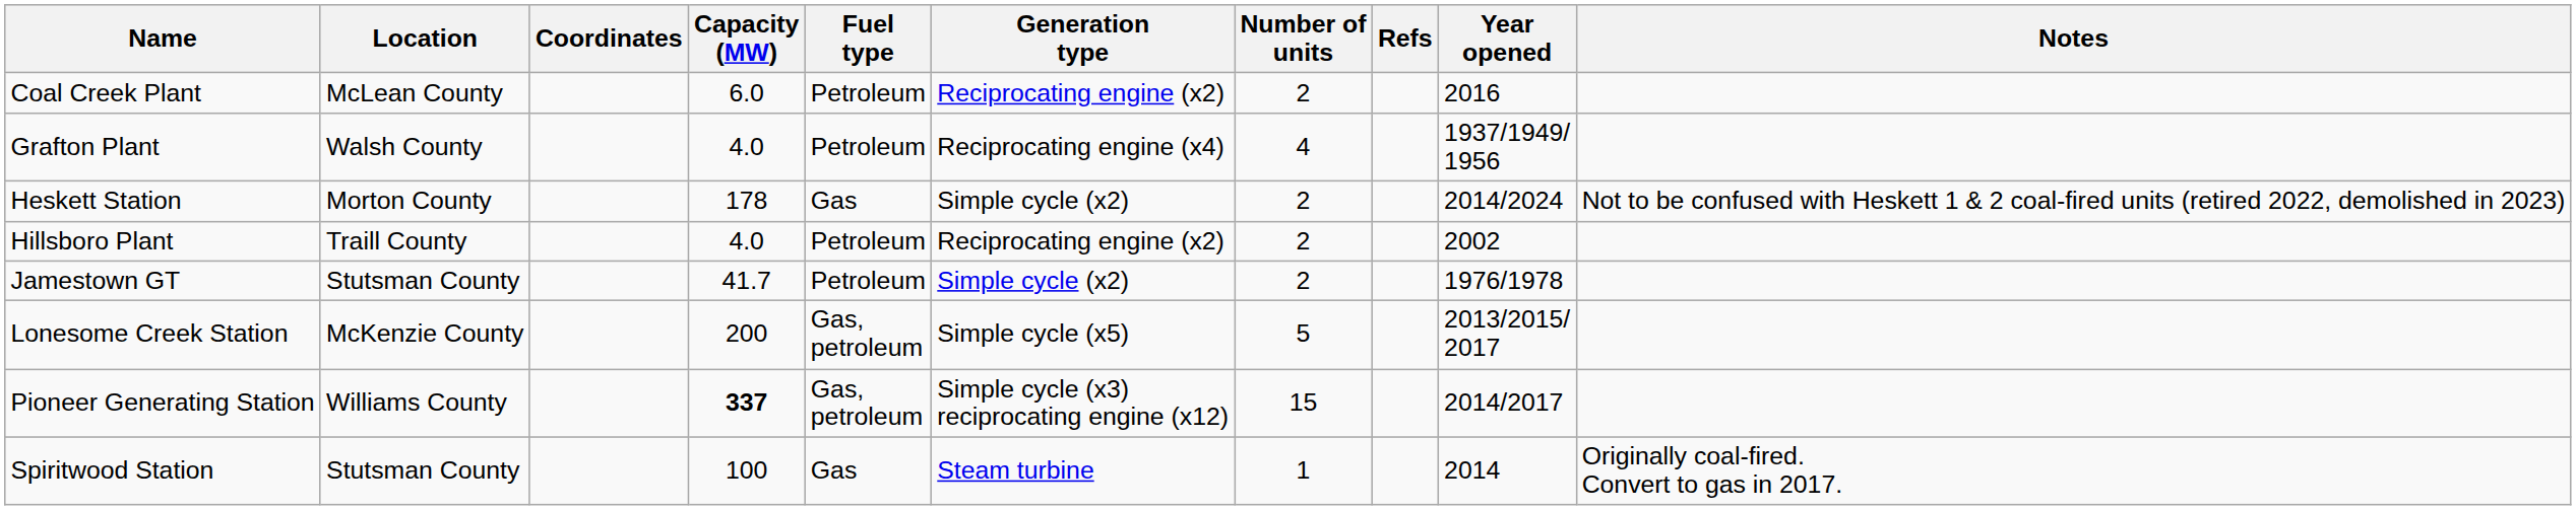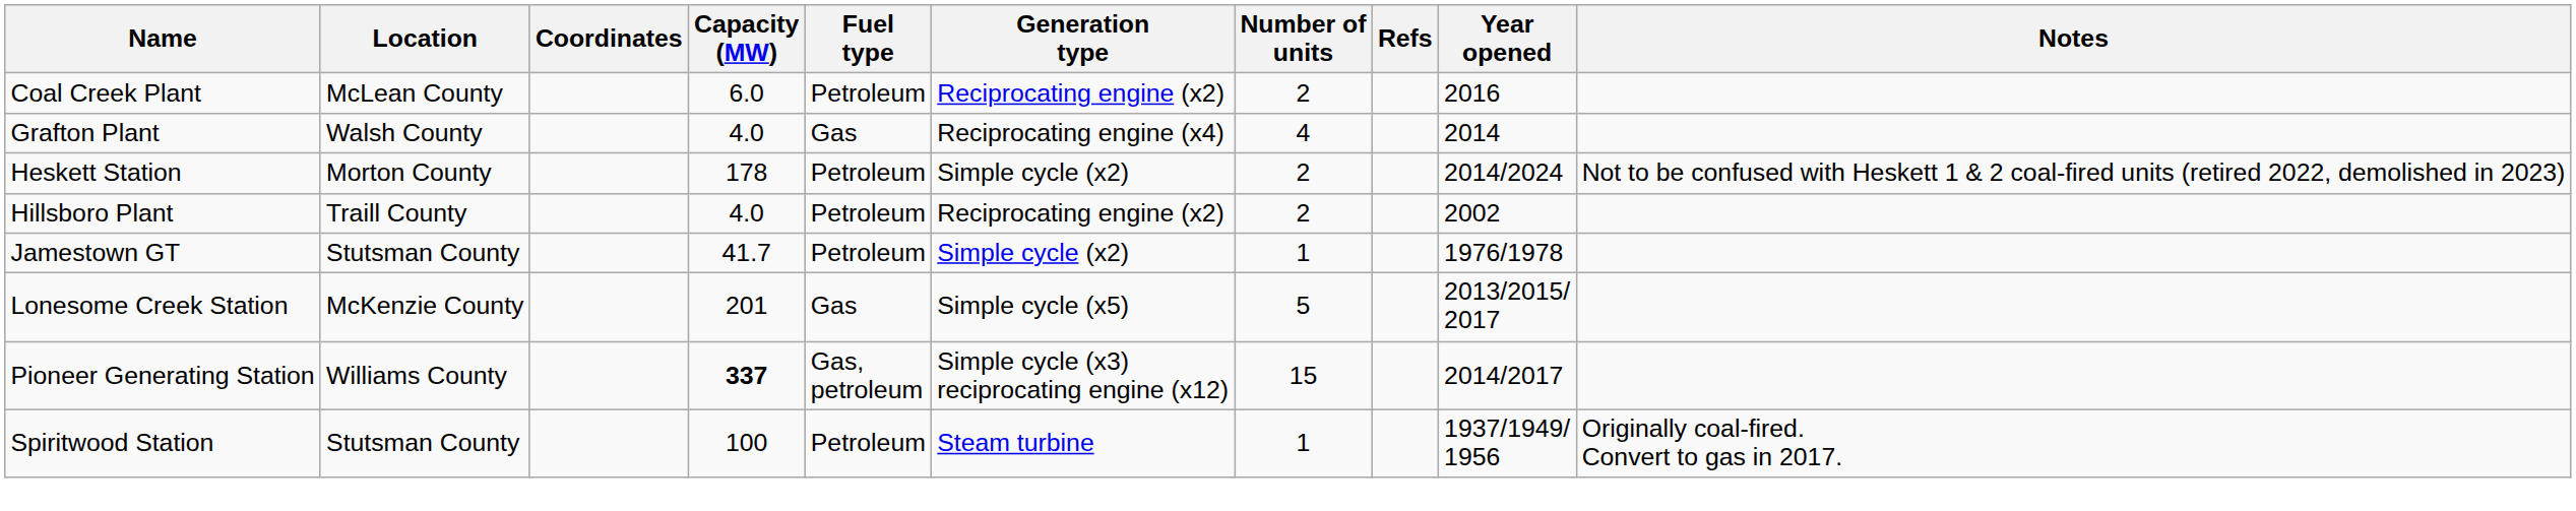Grafton Plant | Fuel type: Petroleum -> Gas
Grafton Plant | Year opened: 1937/1949/ 1956 -> 2014
Heskett Station | Fuel type: Gas -> Petroleum
Jamestown GT | Number of units: 2 -> 1
Lonesome Creek Station | Capacity (MW): 200 -> 201
Lonesome Creek Station | Fuel type: Gas, petroleum -> Gas
Spiritwood Station | Fuel type: Gas -> Petroleum
Spiritwood Station | Year opened: 2014 -> 1937/1949/ 1956
